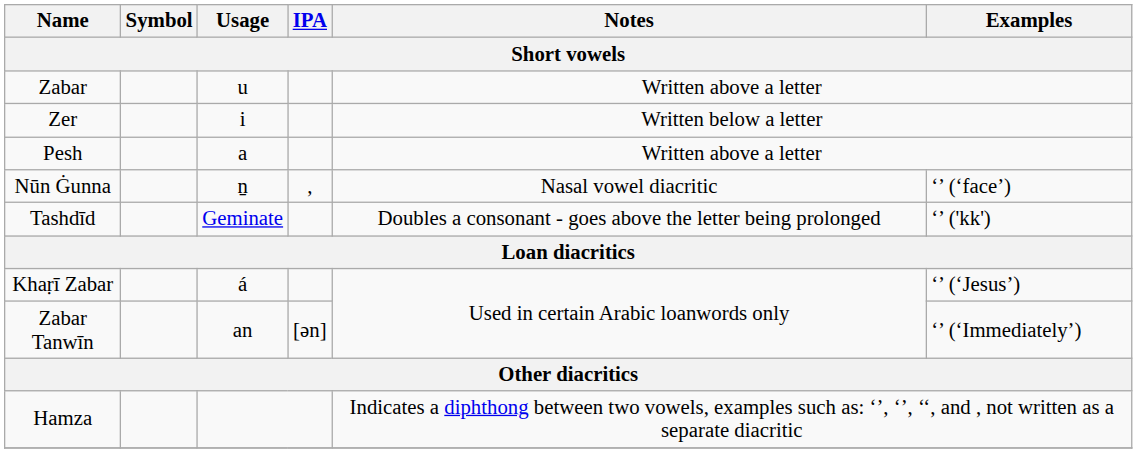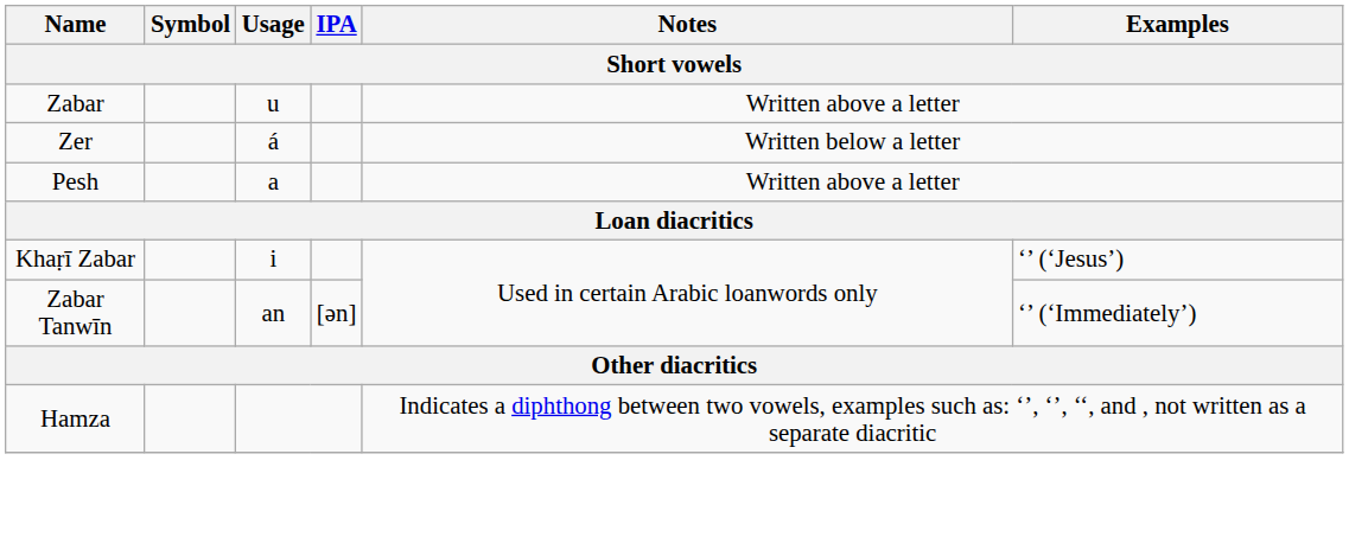Zer | Usage: i -> á
- row: Nūn Ġunna | ṉ | , | Nasal vowel diacritic | ‘’ (‘face’)
- row: Tashdīd | Geminate | Doubles a consonant - goes above the letter being prolonged | ‘’ ('kk')
Khaṛī Zabar | Usage: á -> i
